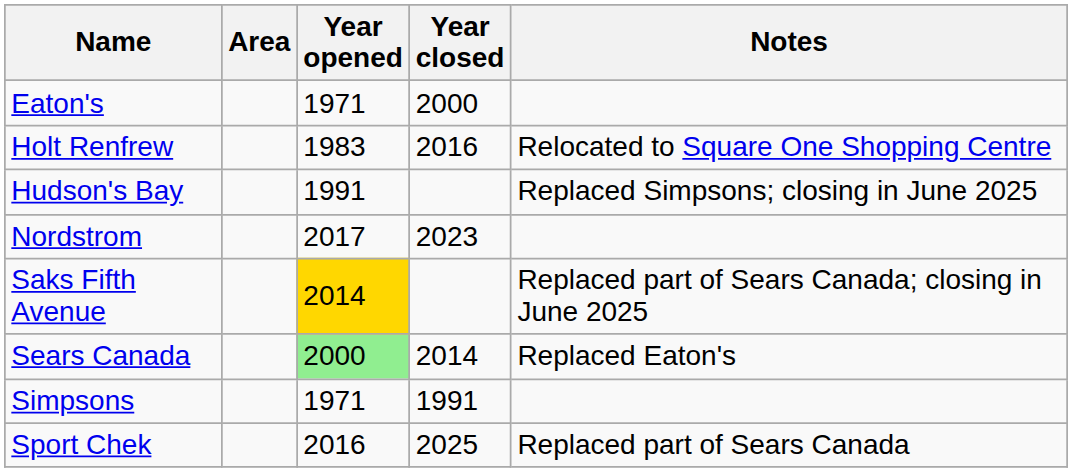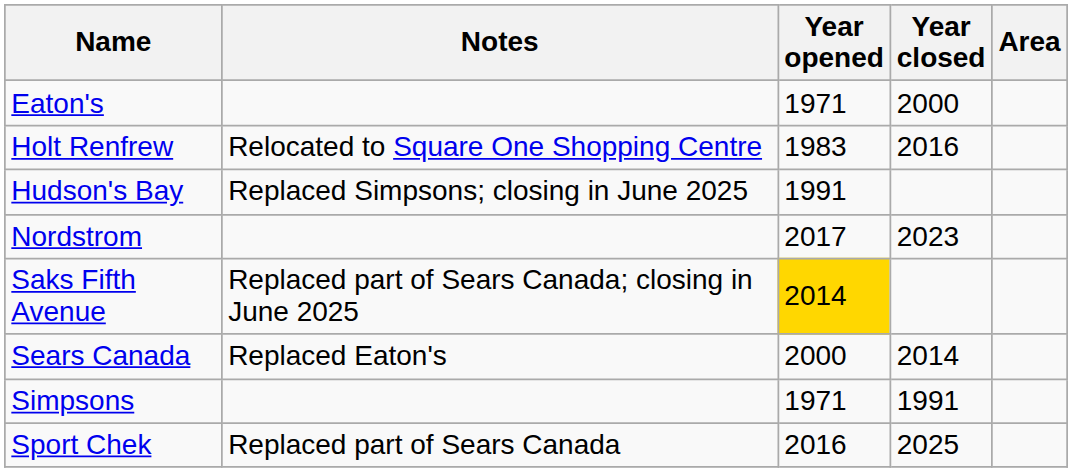columns swapped: Area <-> Notes
Sears Canada | Year opened: lightgreen background -> no background
